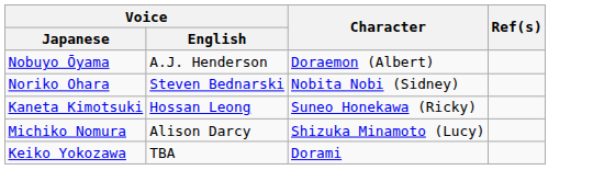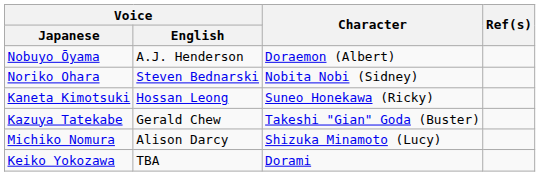+ row: Kazuya Tatekabe | Gerald Chew | Takeshi "Gian" Goda (Buster)
